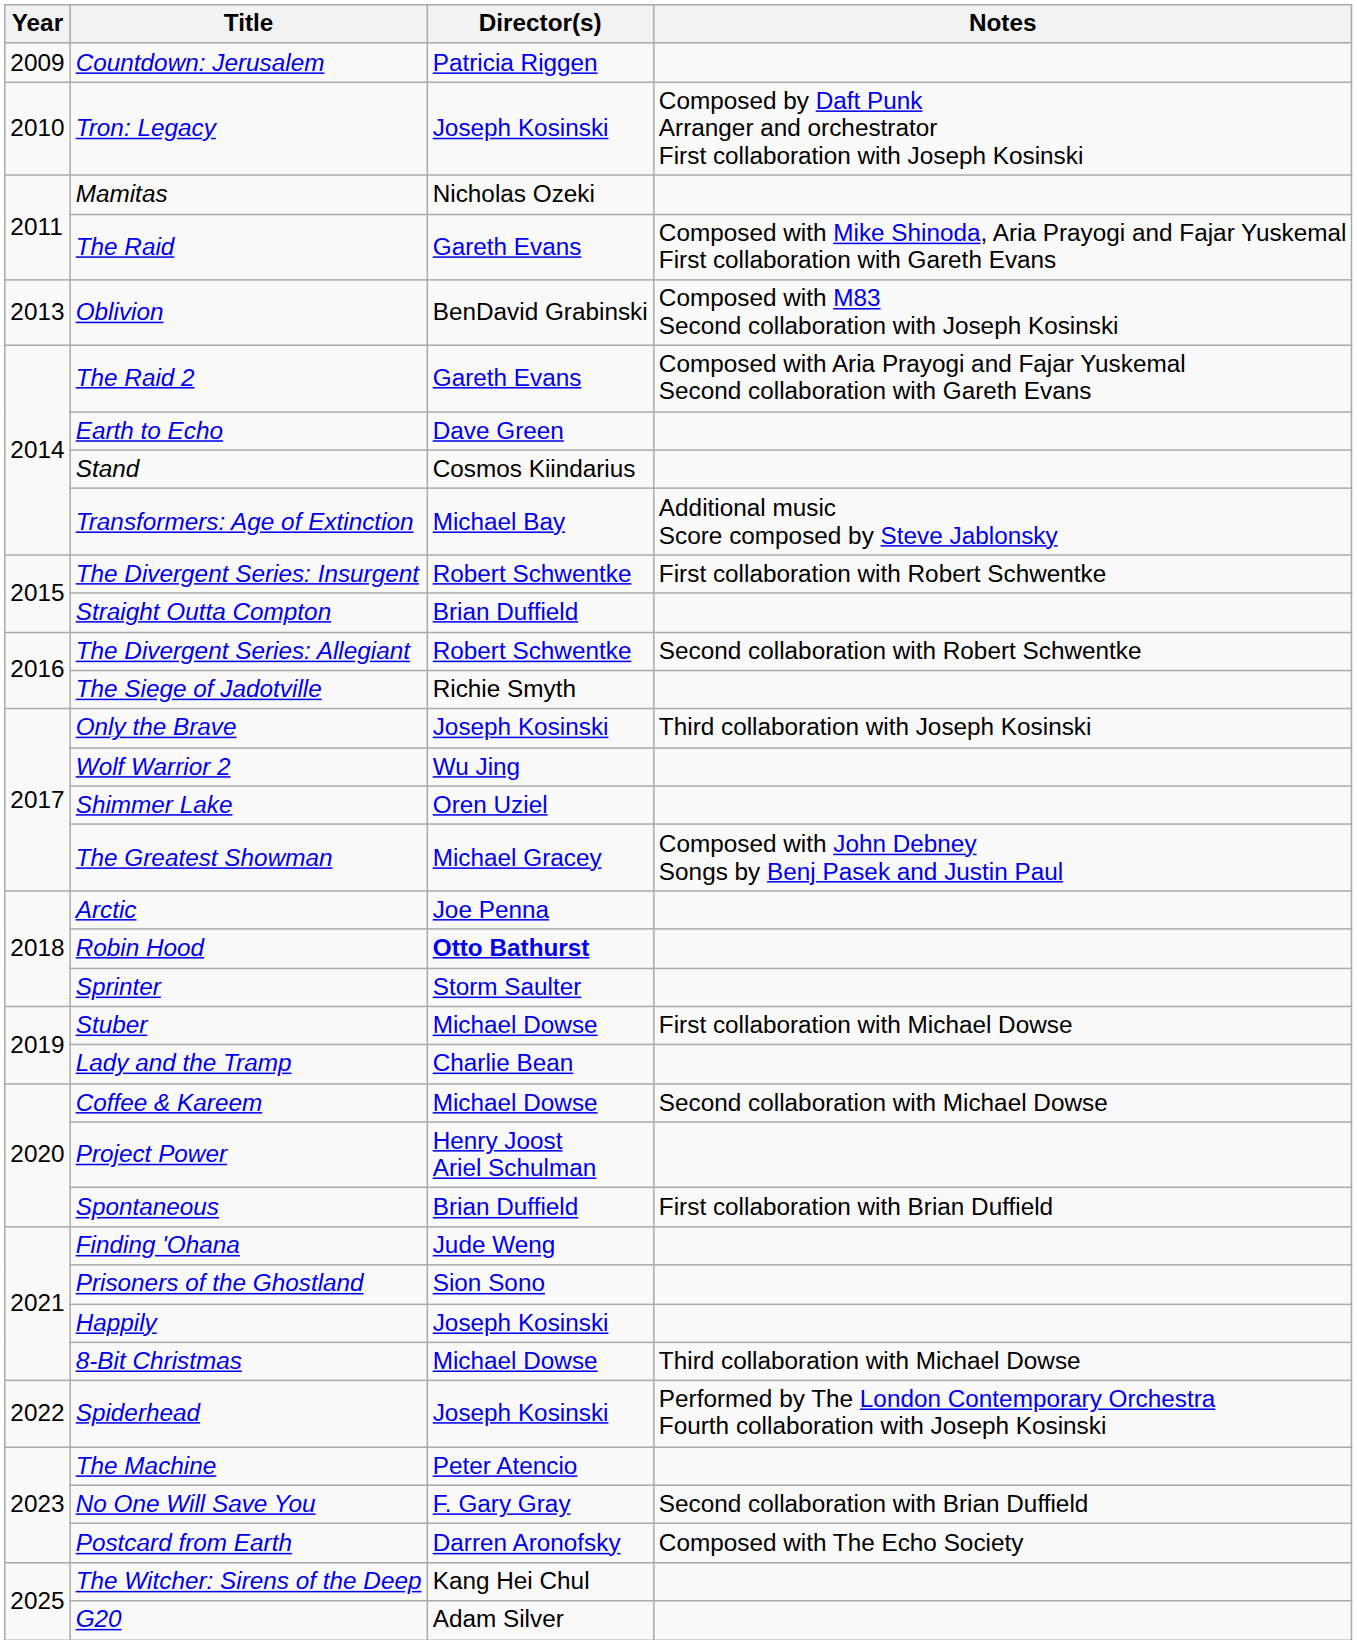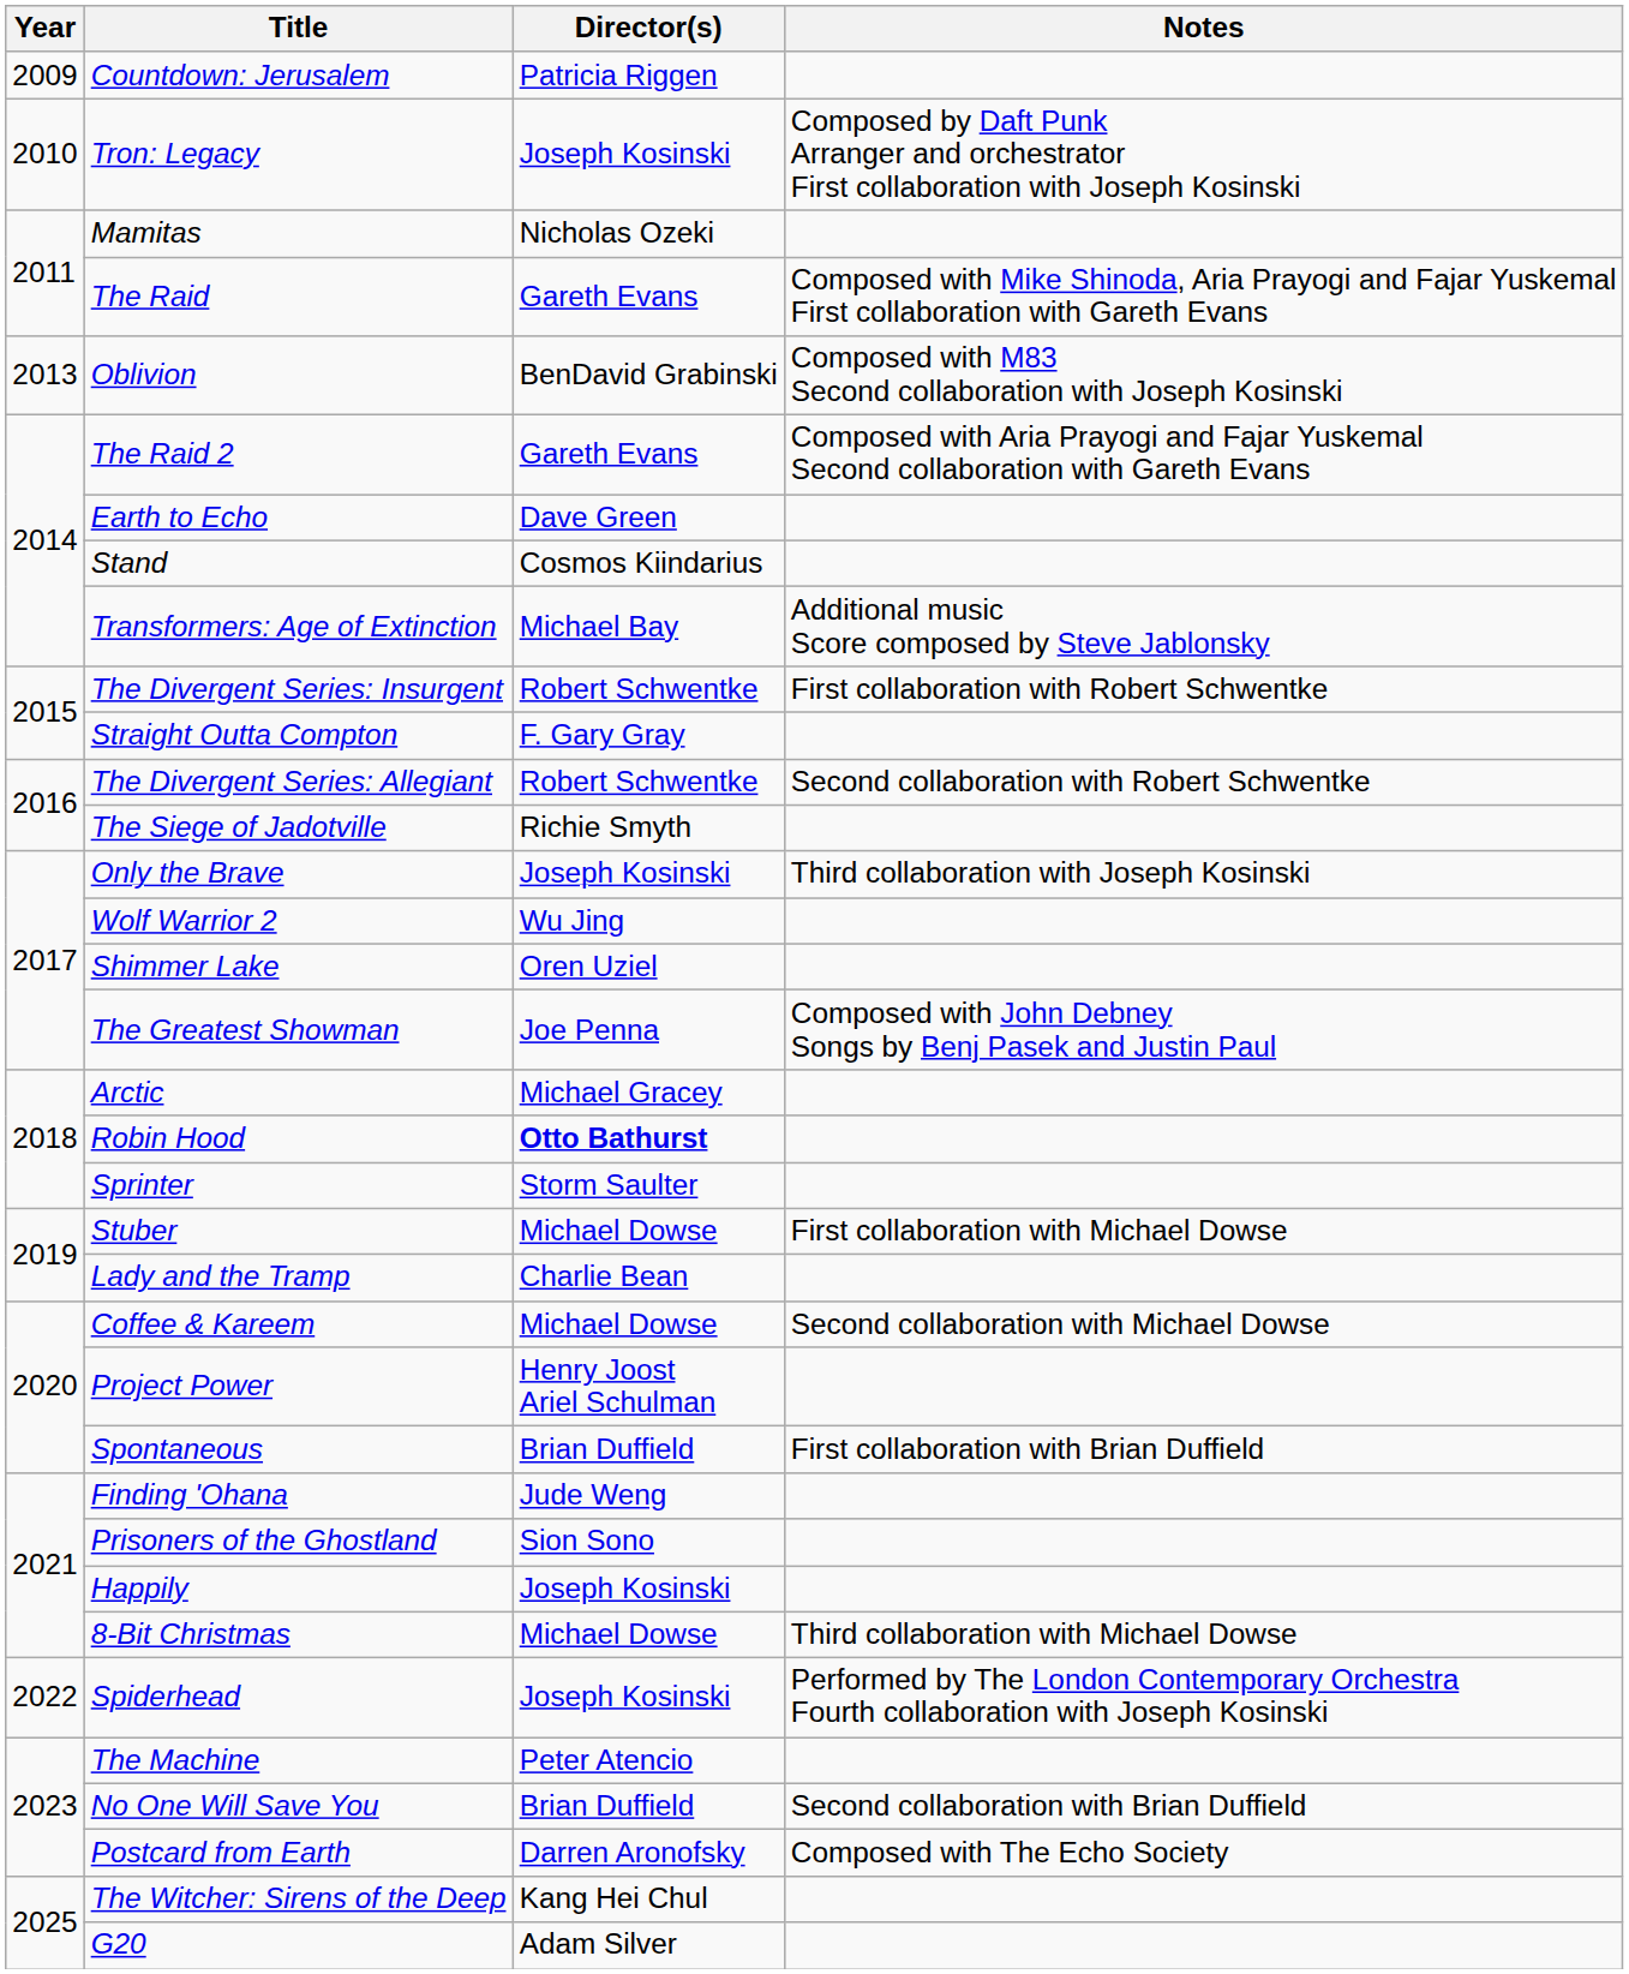Straight Outta Compton | Director(s): Brian Duffield -> F. Gary Gray
The Greatest Showman | Director(s): Michael Gracey -> Joe Penna
Arctic | Director(s): Joe Penna -> Michael Gracey
No One Will Save You | Director(s): F. Gary Gray -> Brian Duffield
